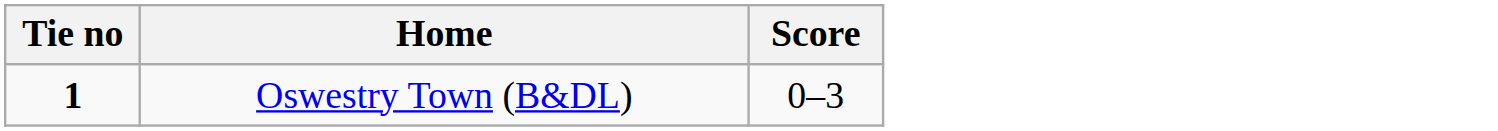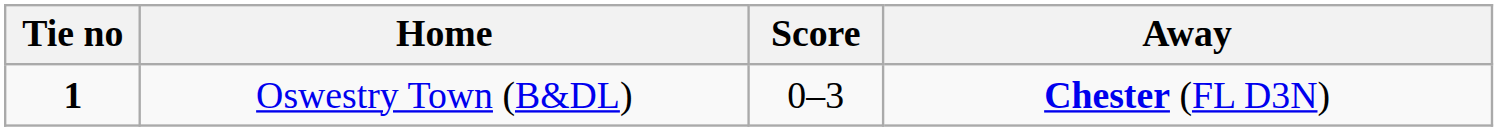+ column: Away | Chester (FL D3N)
